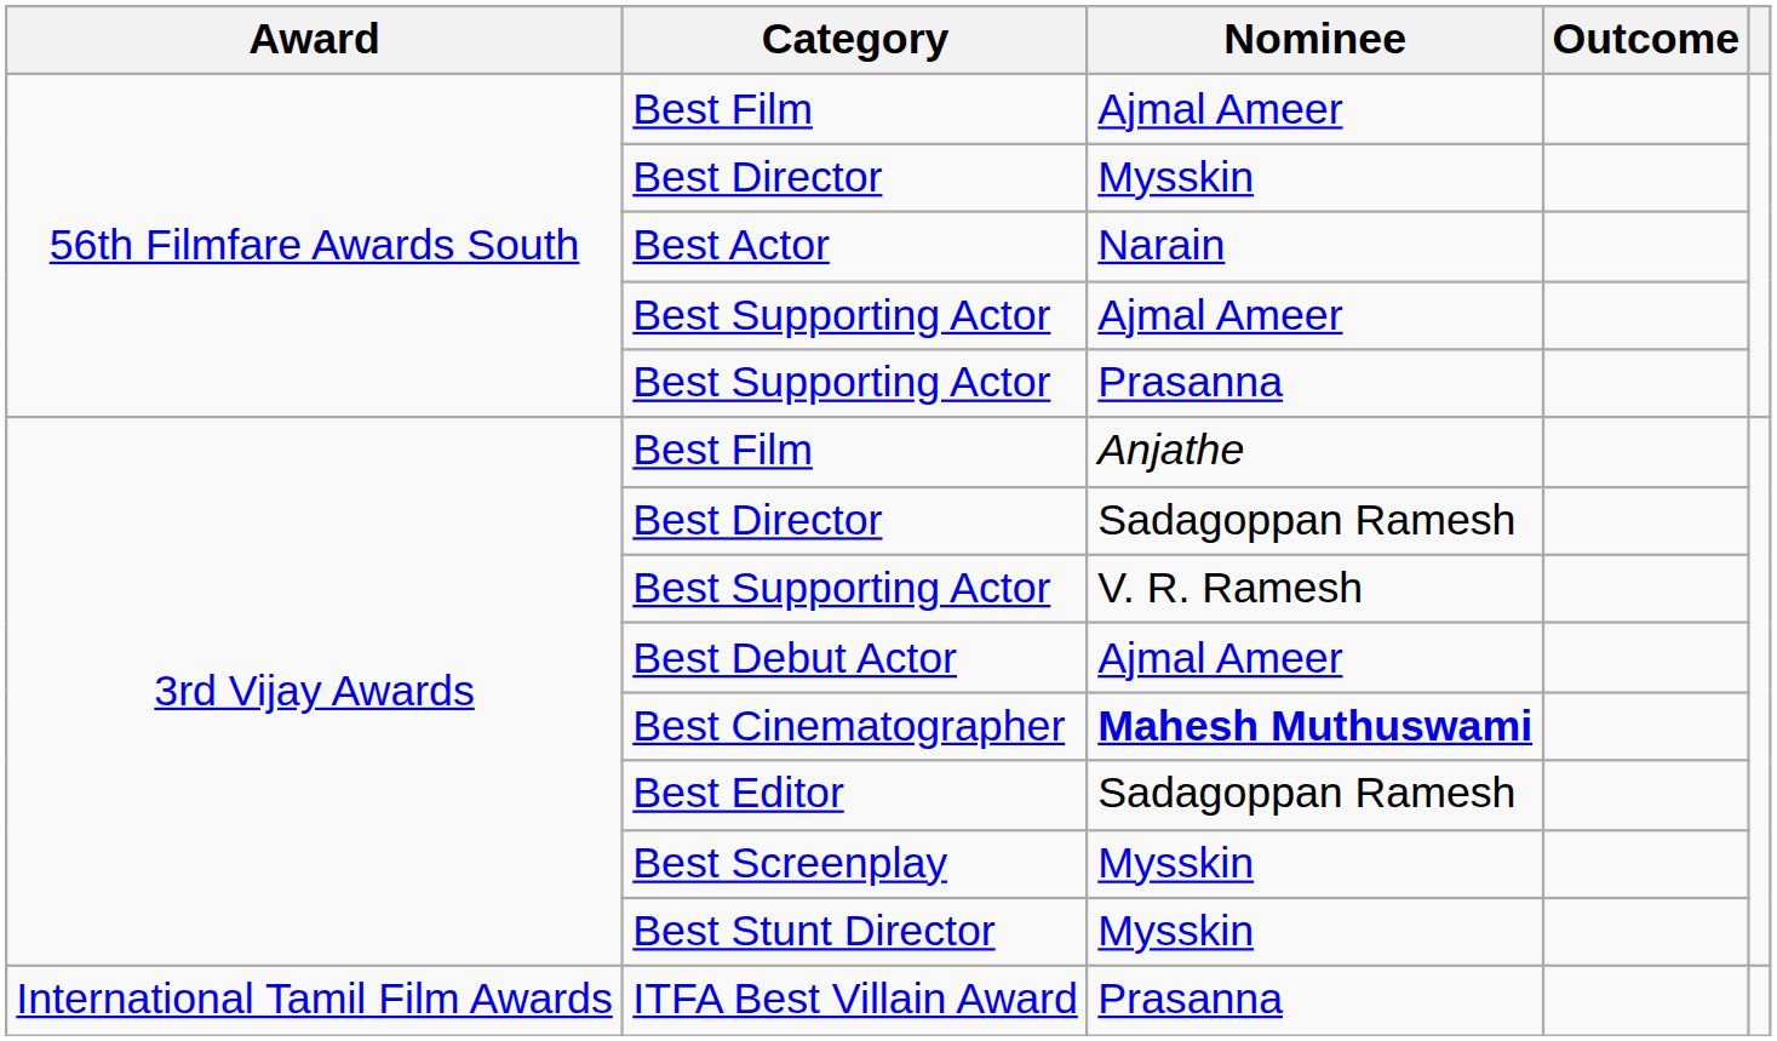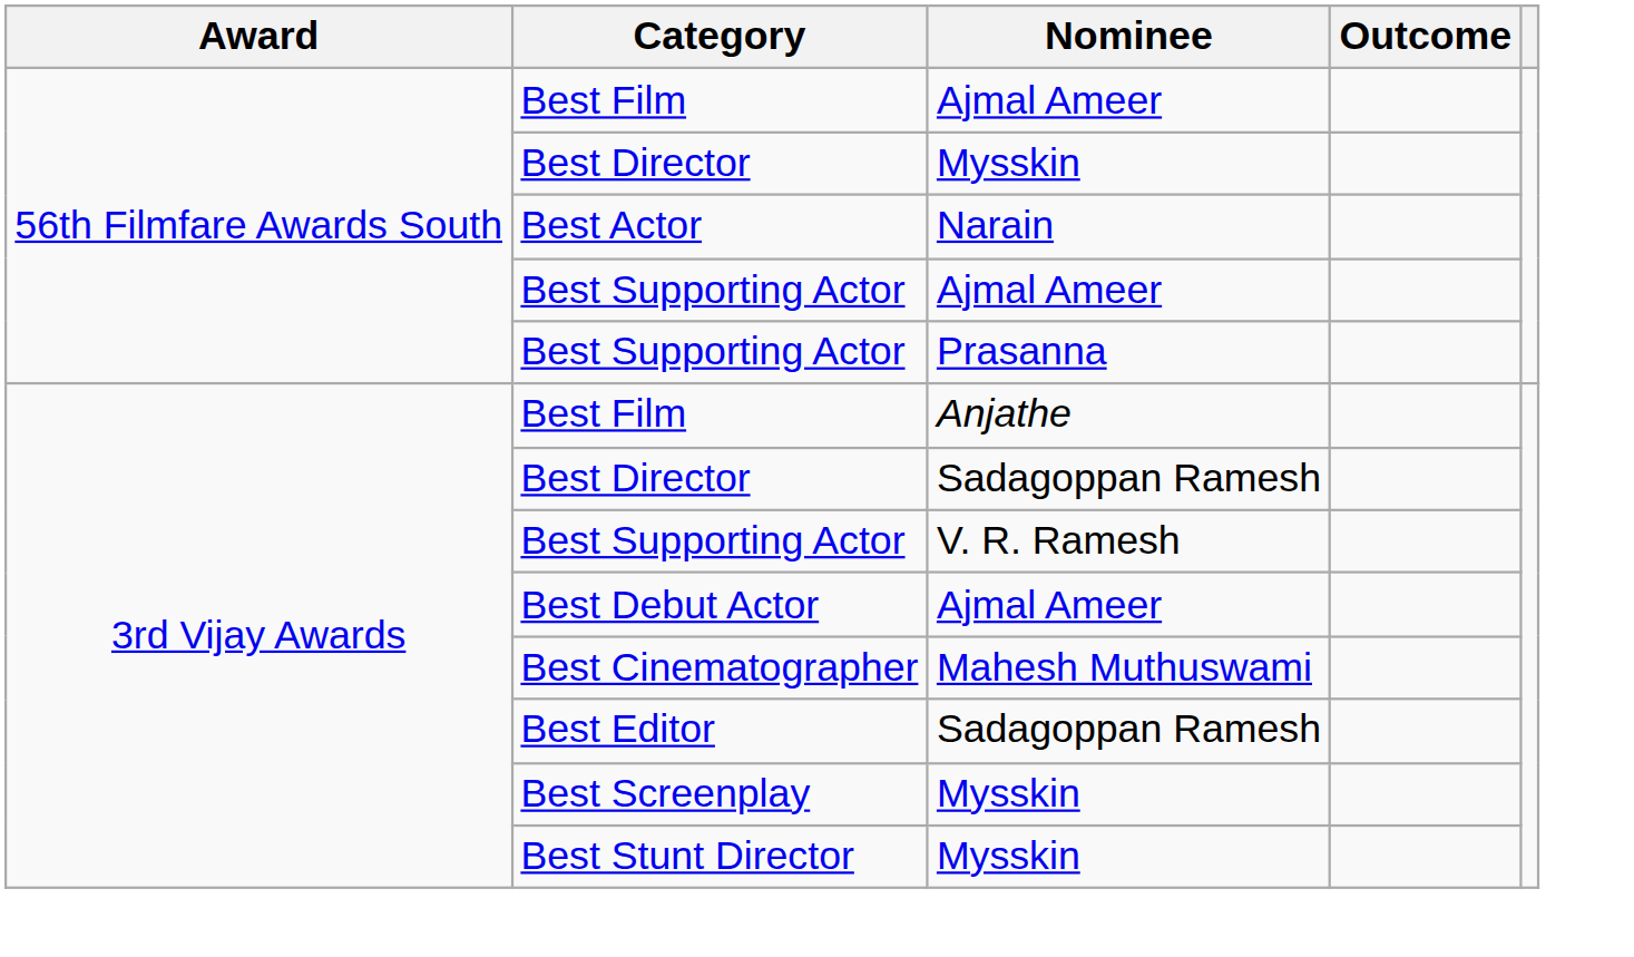Best Cinematographer | Nominee: bold -> normal
- row: International Tamil Film Awards | ITFA Best Villain Award | Prasanna
